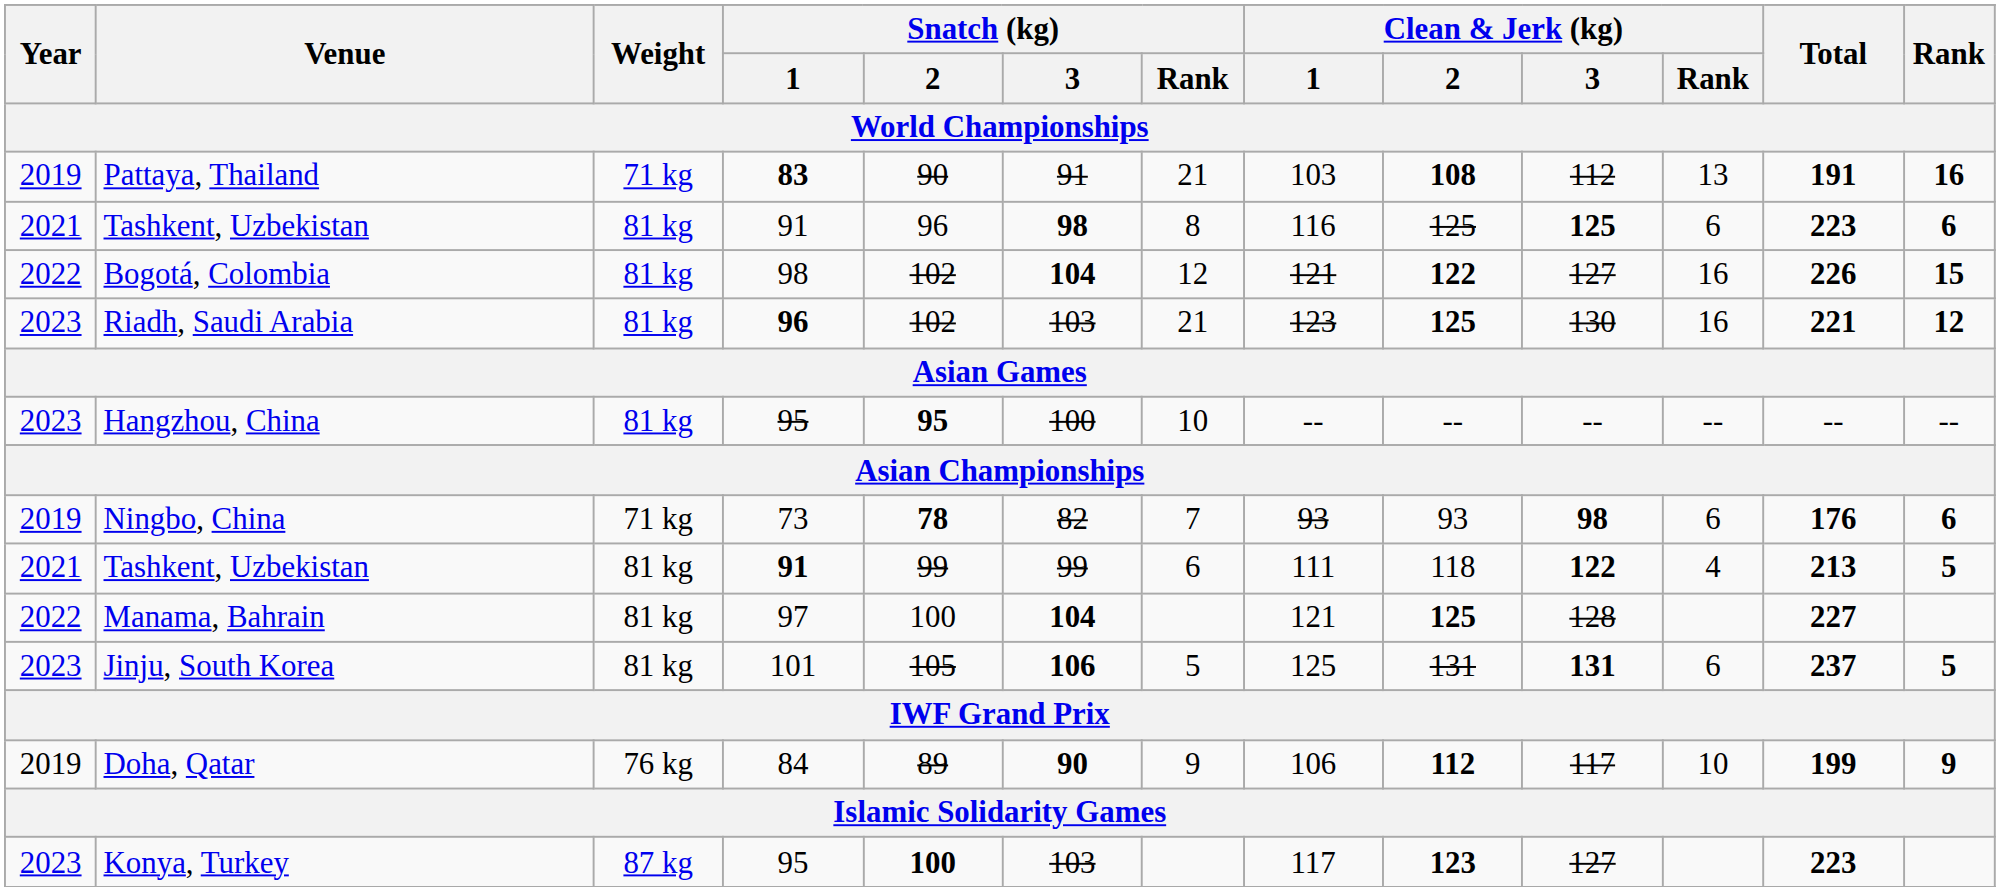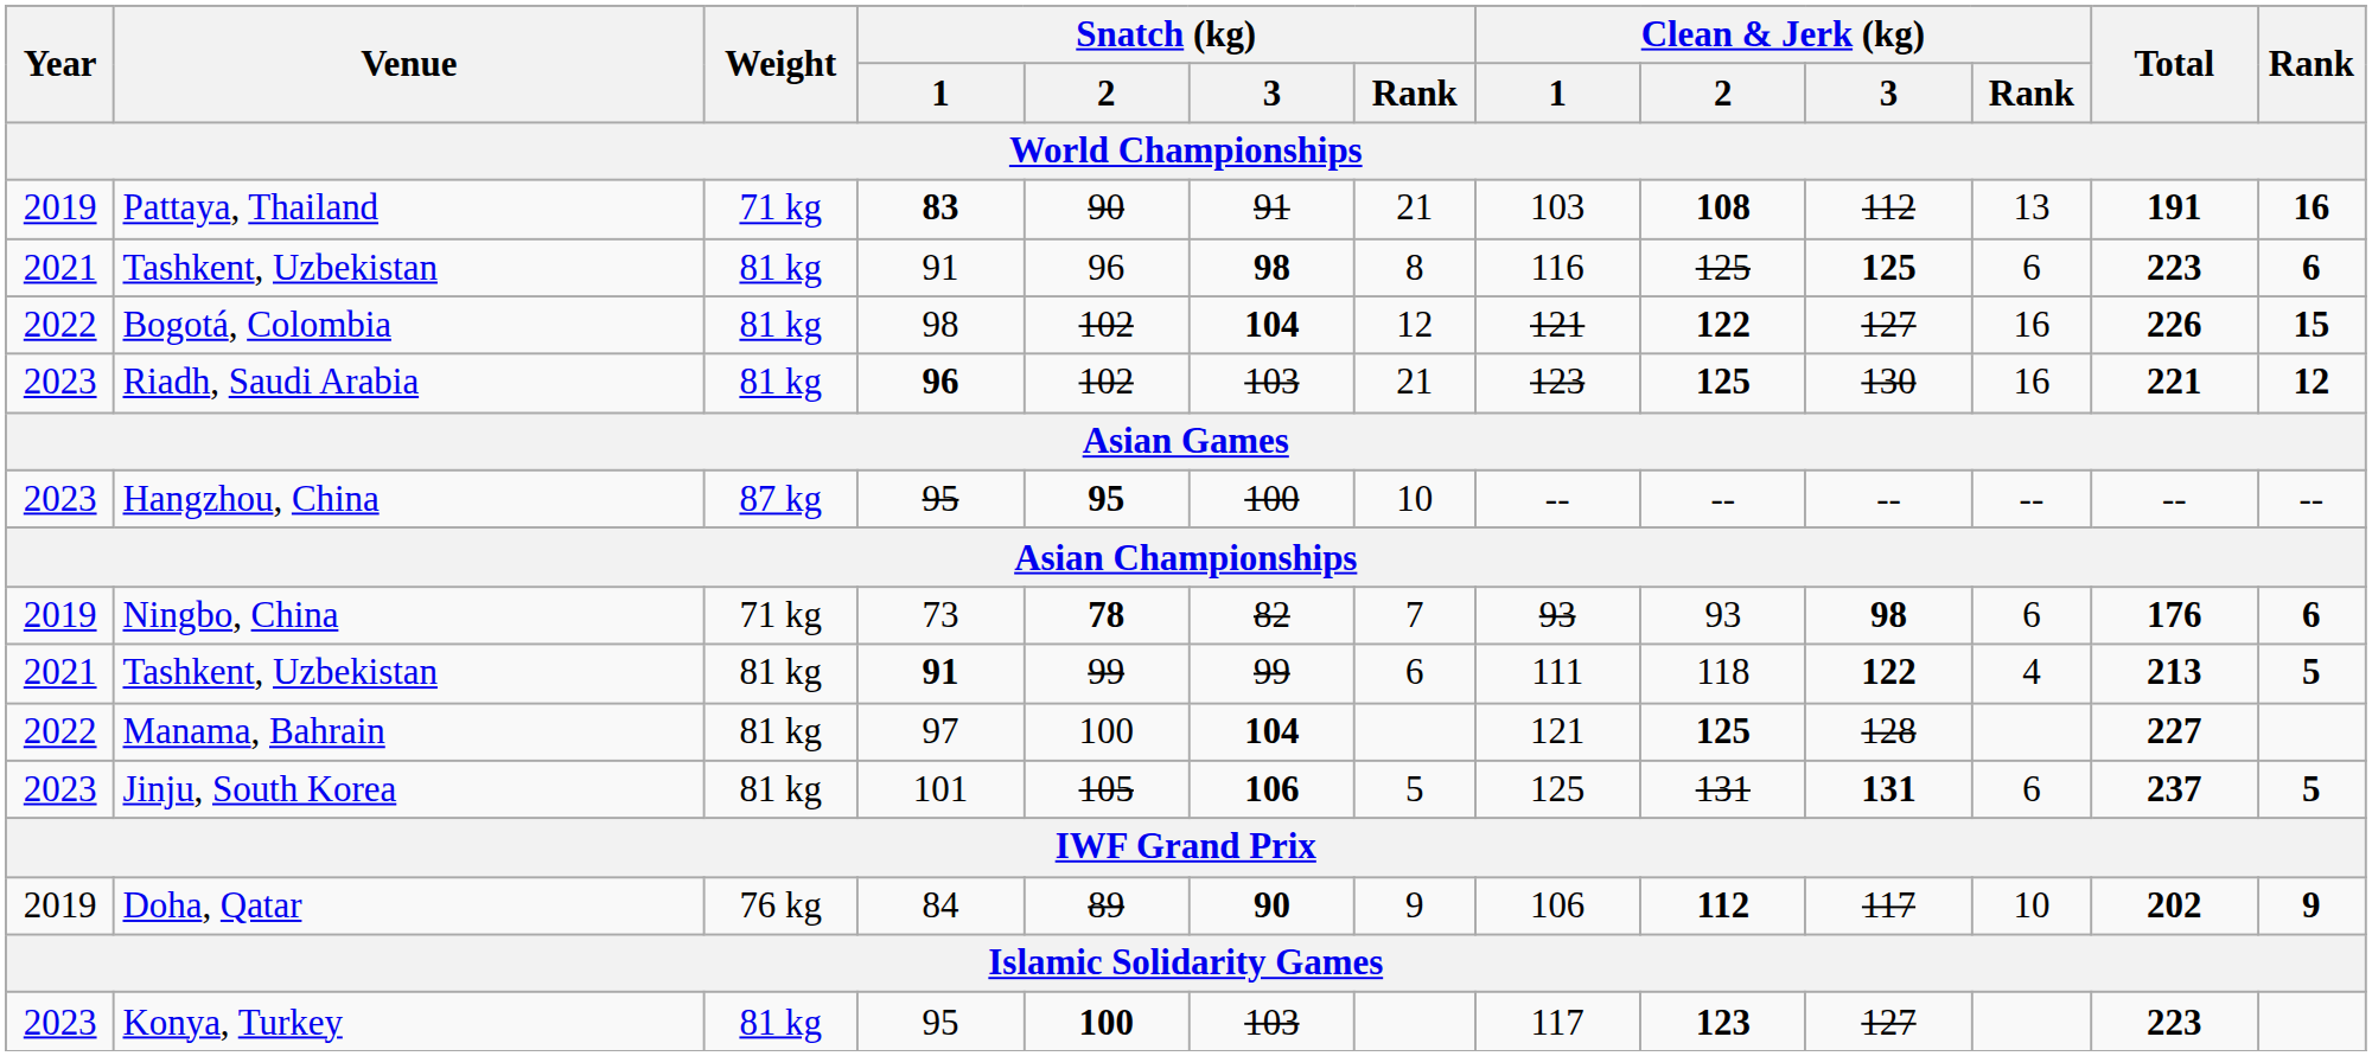Hangzhou, China | Weight: 81 kg -> 87 kg
Doha, Qatar | Total: 199 -> 202
Konya, Turkey | Weight: 87 kg -> 81 kg
